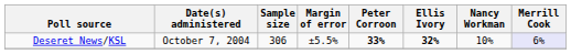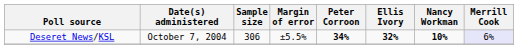Deseret News/KSL | Peter Corroon: 33% -> 34%
Deseret News/KSL | Nancy Workman: normal -> bold
